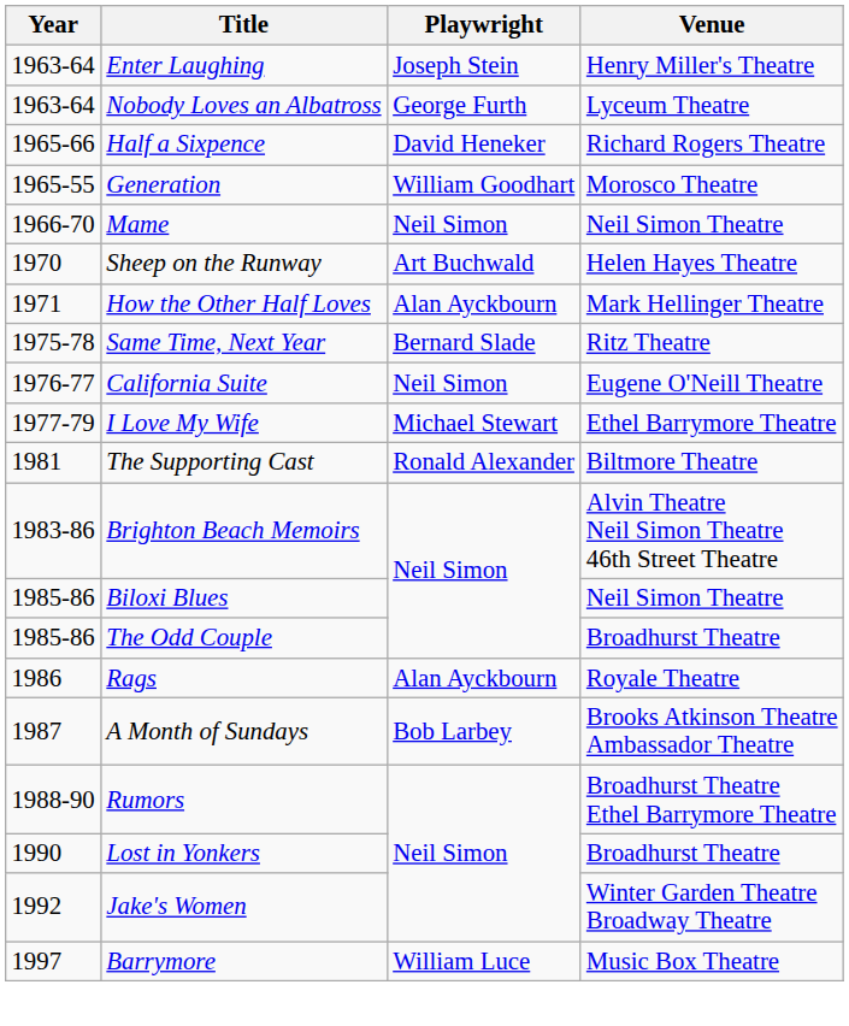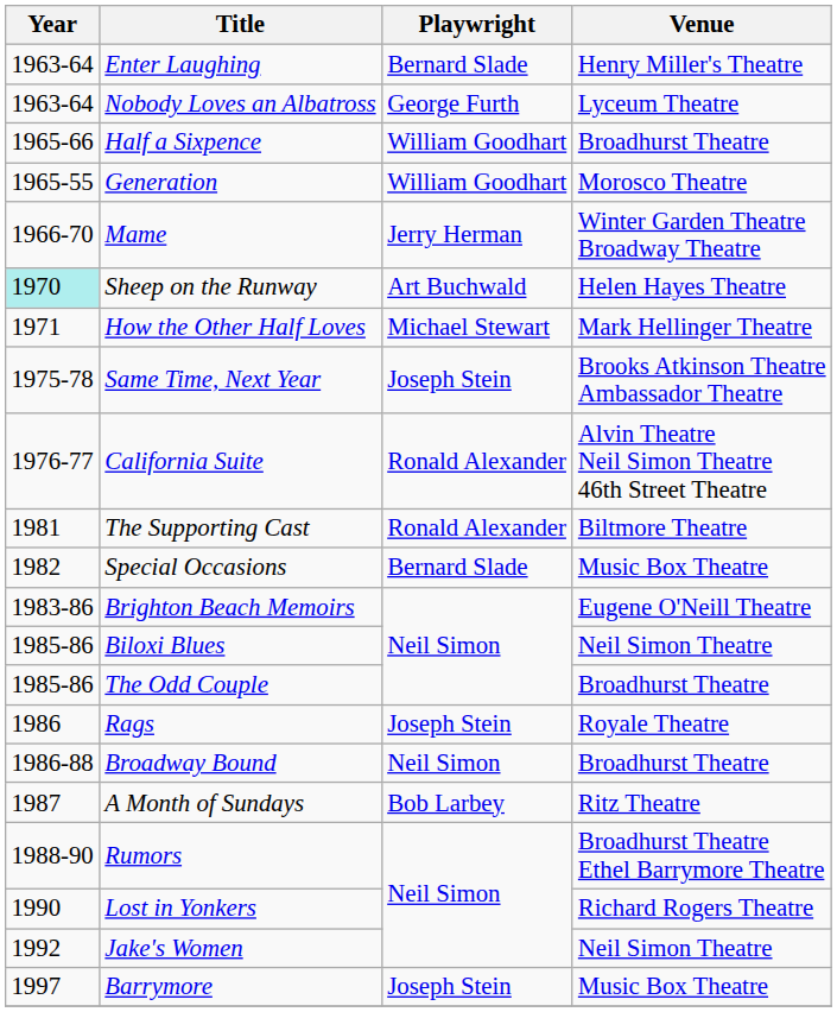Enter Laughing | Playwright: Joseph Stein -> Bernard Slade
Half a Sixpence | Playwright: David Heneker -> William Goodhart
Half a Sixpence | Venue: Richard Rogers Theatre -> Broadhurst Theatre
Mame | Playwright: Neil Simon -> Jerry Herman
Mame | Venue: Neil Simon Theatre -> Winter Garden Theatre Broadway Theatre
Sheep on the Runway | Year: no background -> paleturquoise background
How the Other Half Loves | Playwright: Alan Ayckbourn -> Michael Stewart
Same Time, Next Year | Playwright: Bernard Slade -> Joseph Stein
Same Time, Next Year | Venue: Ritz Theatre -> Brooks Atkinson Theatre Ambassador Theatre
California Suite | Playwright: Neil Simon -> Ronald Alexander
California Suite | Venue: Eugene O'Neill Theatre -> Alvin Theatre Neil Simon Theatre 46th Street Theatre
- row: 1977-79 | I Love My Wife | Michael Stewart | Ethel Barrymore Theatre
+ row: 1982 | Special Occasions | Bernard Slade | Music Box Theatre
Brighton Beach Memoirs | Venue: Alvin Theatre Neil Simon Theatre 46th Street Theatre -> Eugene O'Neill Theatre
Rags | Playwright: Alan Ayckbourn -> Joseph Stein
+ row: 1986-88 | Broadway Bound | Neil Simon | Broadhurst Theatre
A Month of Sundays | Venue: Brooks Atkinson Theatre Ambassador Theatre -> Ritz Theatre
Lost in Yonkers | Venue: Broadhurst Theatre -> Richard Rogers Theatre
Jake's Women | Venue: Winter Garden Theatre Broadway Theatre -> Neil Simon Theatre
Barrymore | Playwright: William Luce -> Joseph Stein
